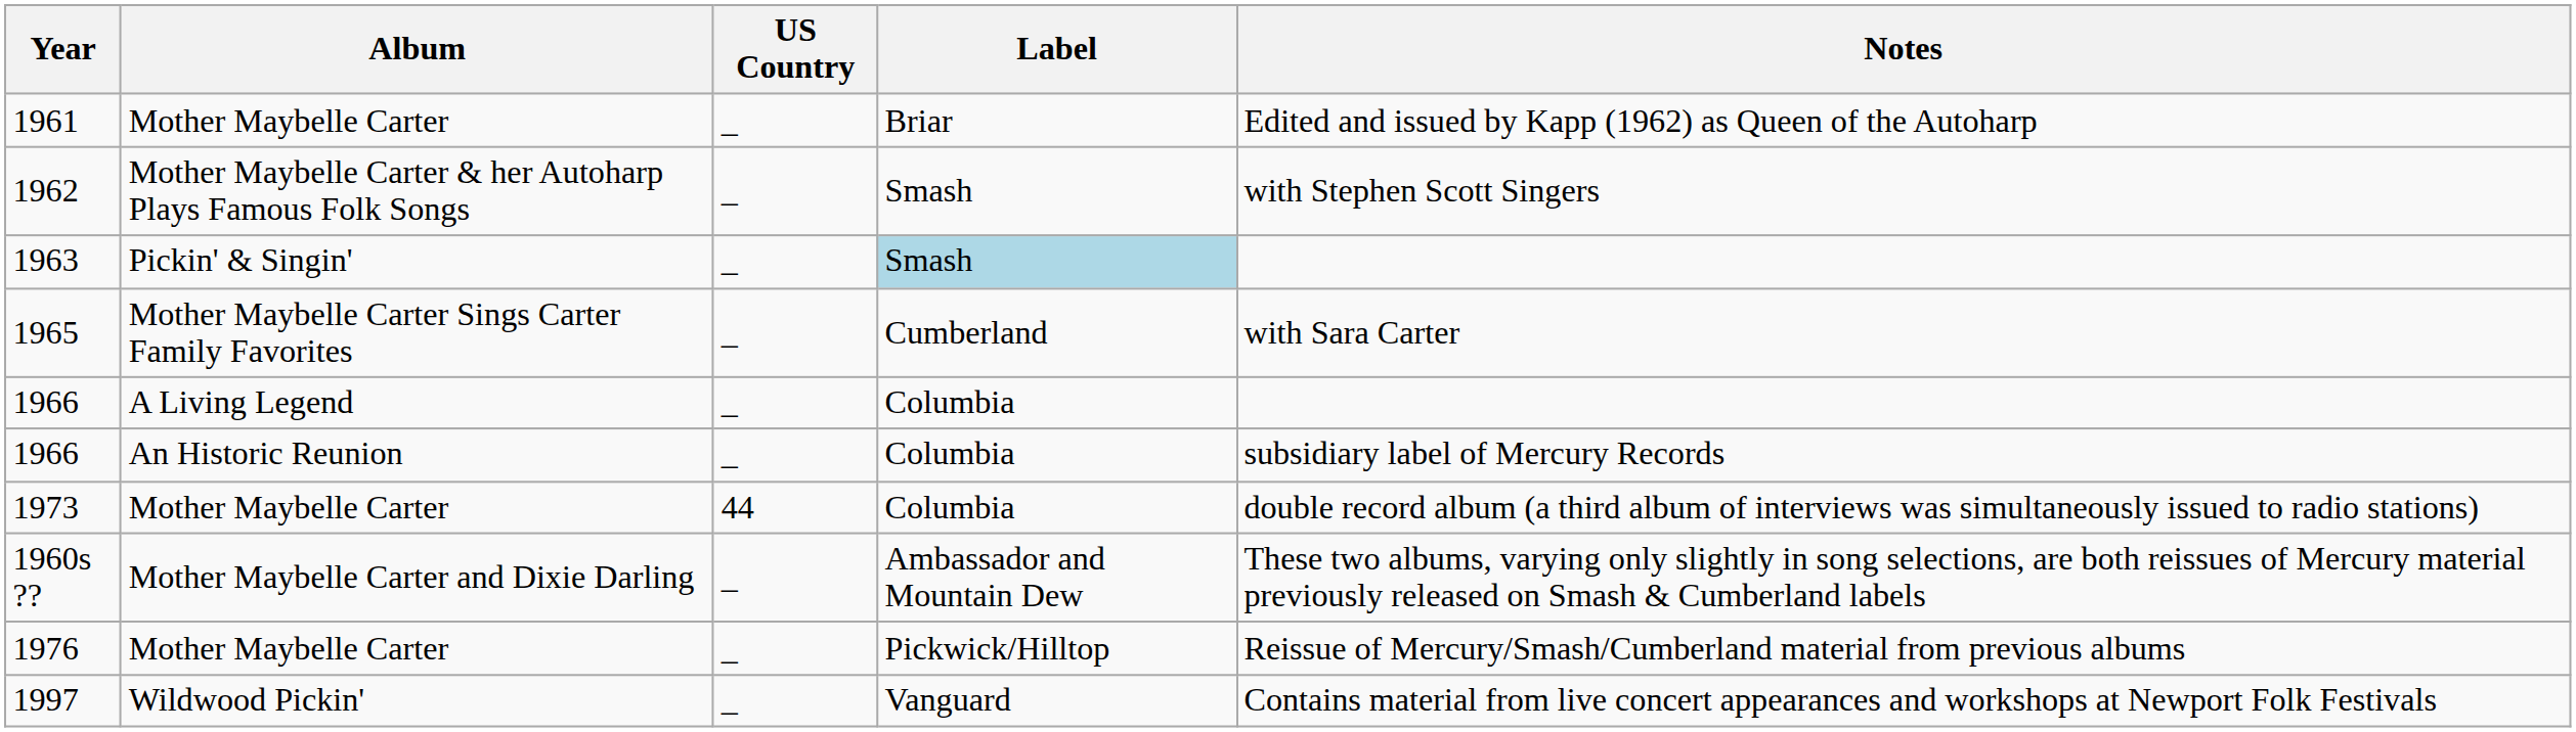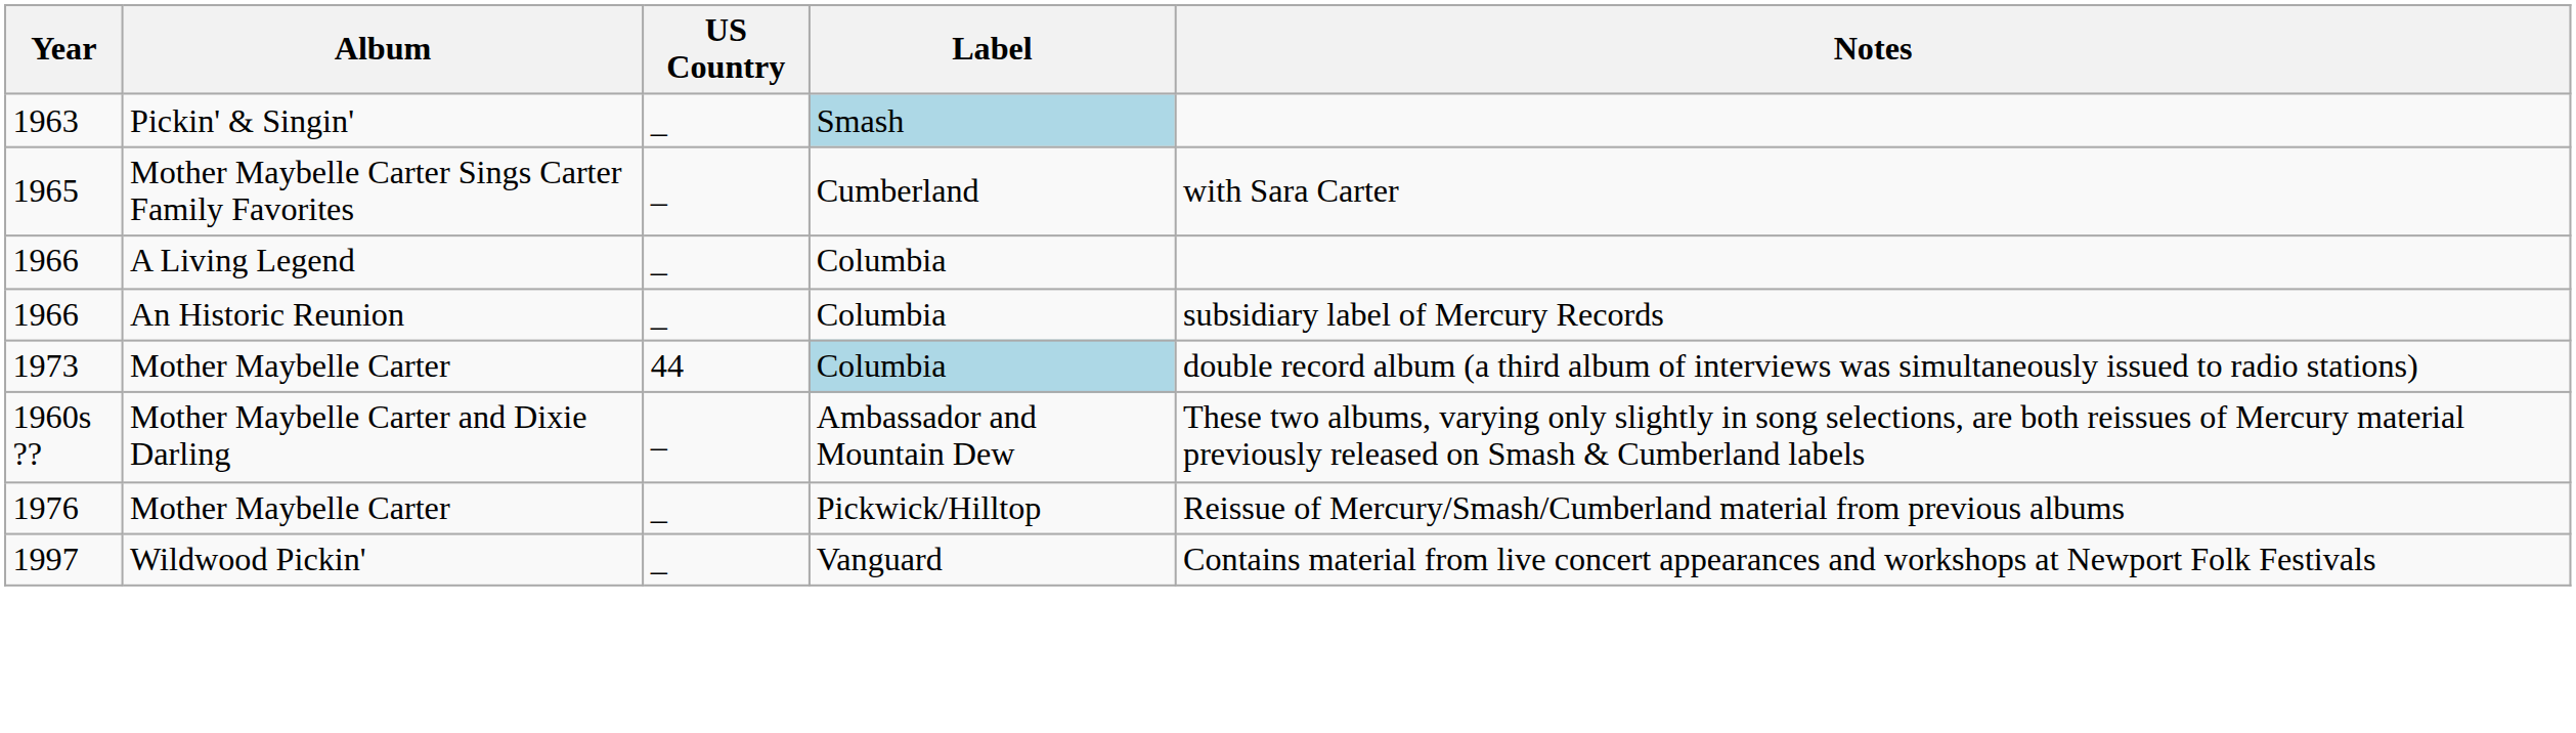- row: 1961 | Mother Maybelle Carter | _ | Briar | Edited and issued by Kapp (1962) as Queen of the Autoharp
- row: 1962 | Mother Maybelle Carter & her Autoharp Plays Famous Folk Songs | _ | Smash | with Stephen Scott Singers
1973 | Label: no background -> lightblue background
